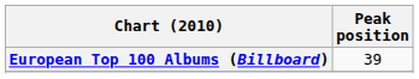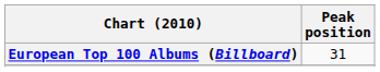European Top 100 Albums (Billboard) | Peak position: 39 -> 31
